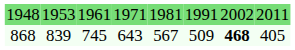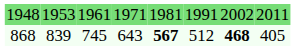868 | column 5: normal -> bold
868 | column 6: 509 -> 512
